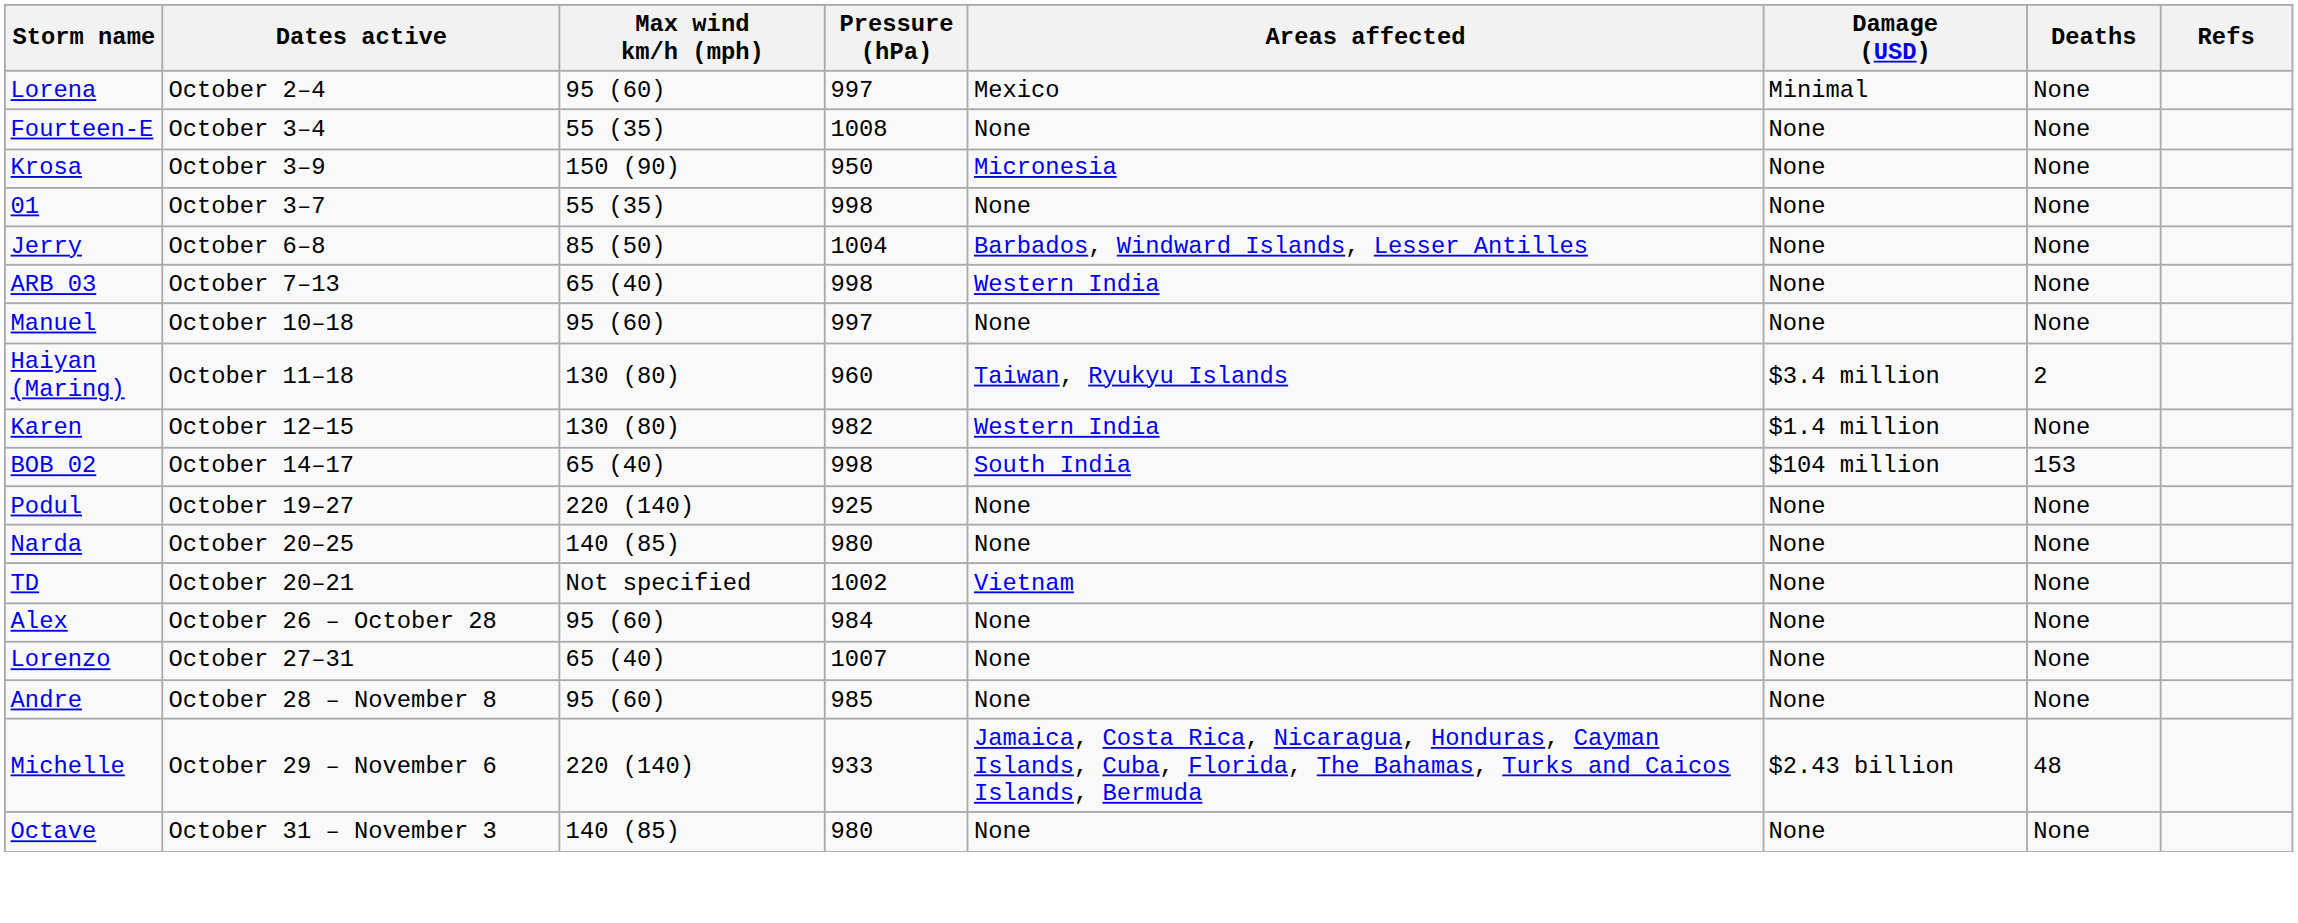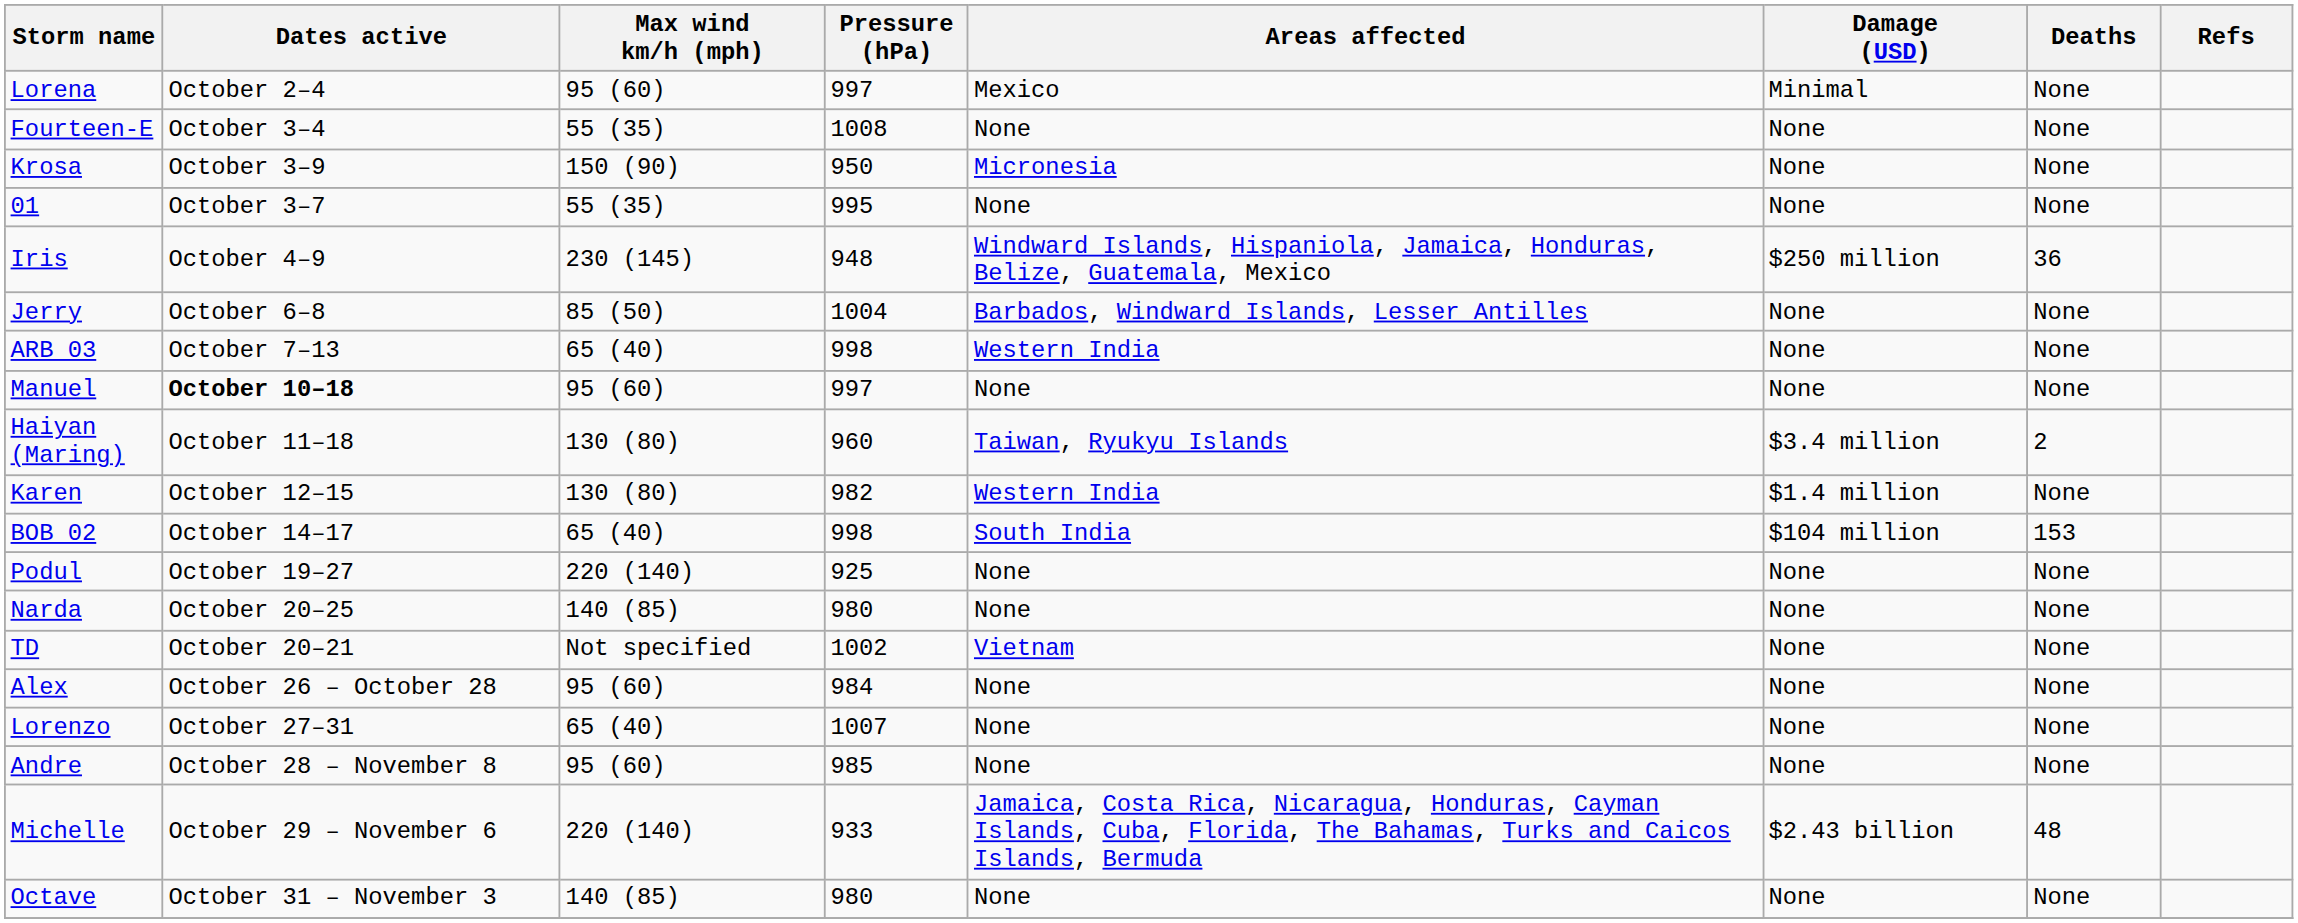01 | Pressure (hPa): 998 -> 995
+ row: Iris | October 4–9 | 230 (145) | 948 | Windward Islands, Hispaniola, Jamaica, Honduras, Belize, Guatemala, Mexico | $250 million | 36
Manuel | Dates active: normal -> bold
